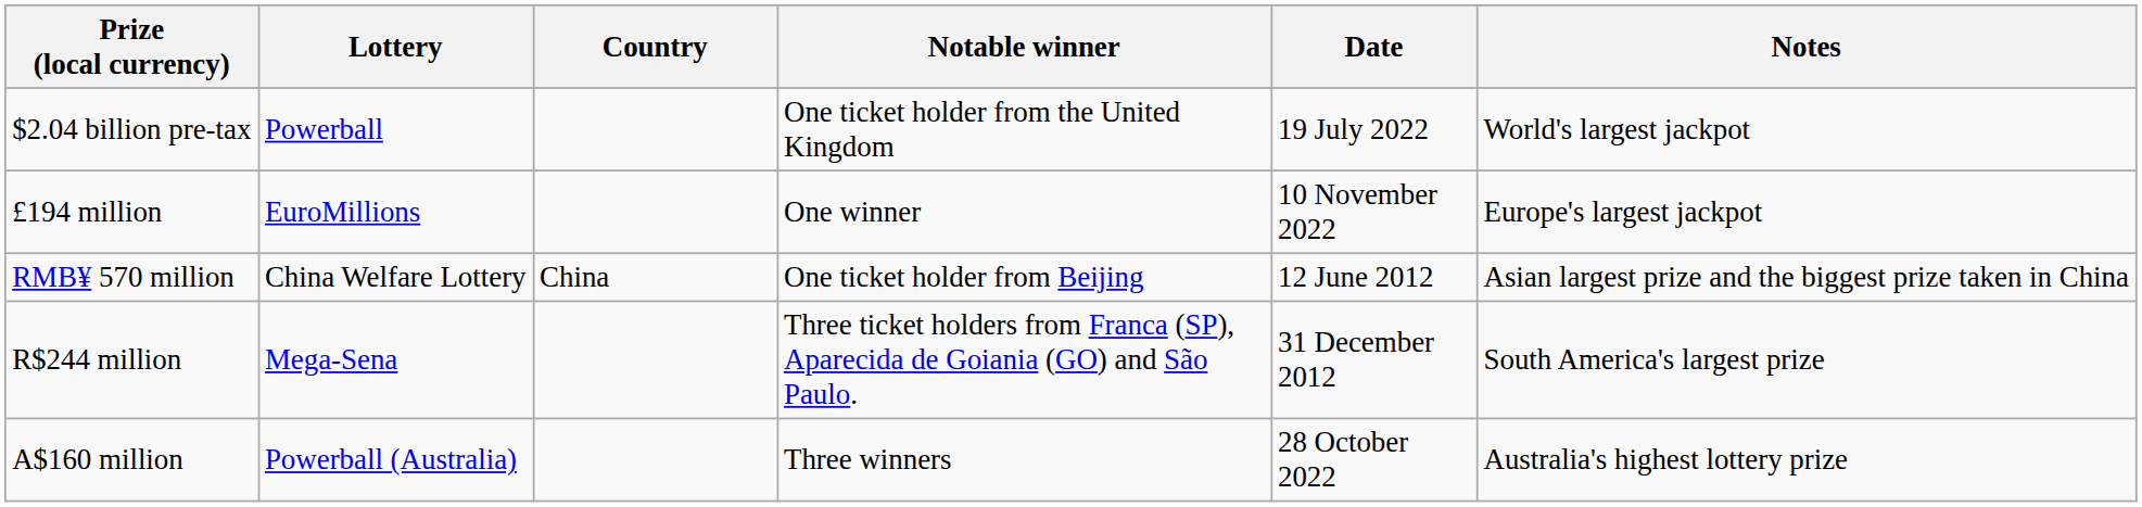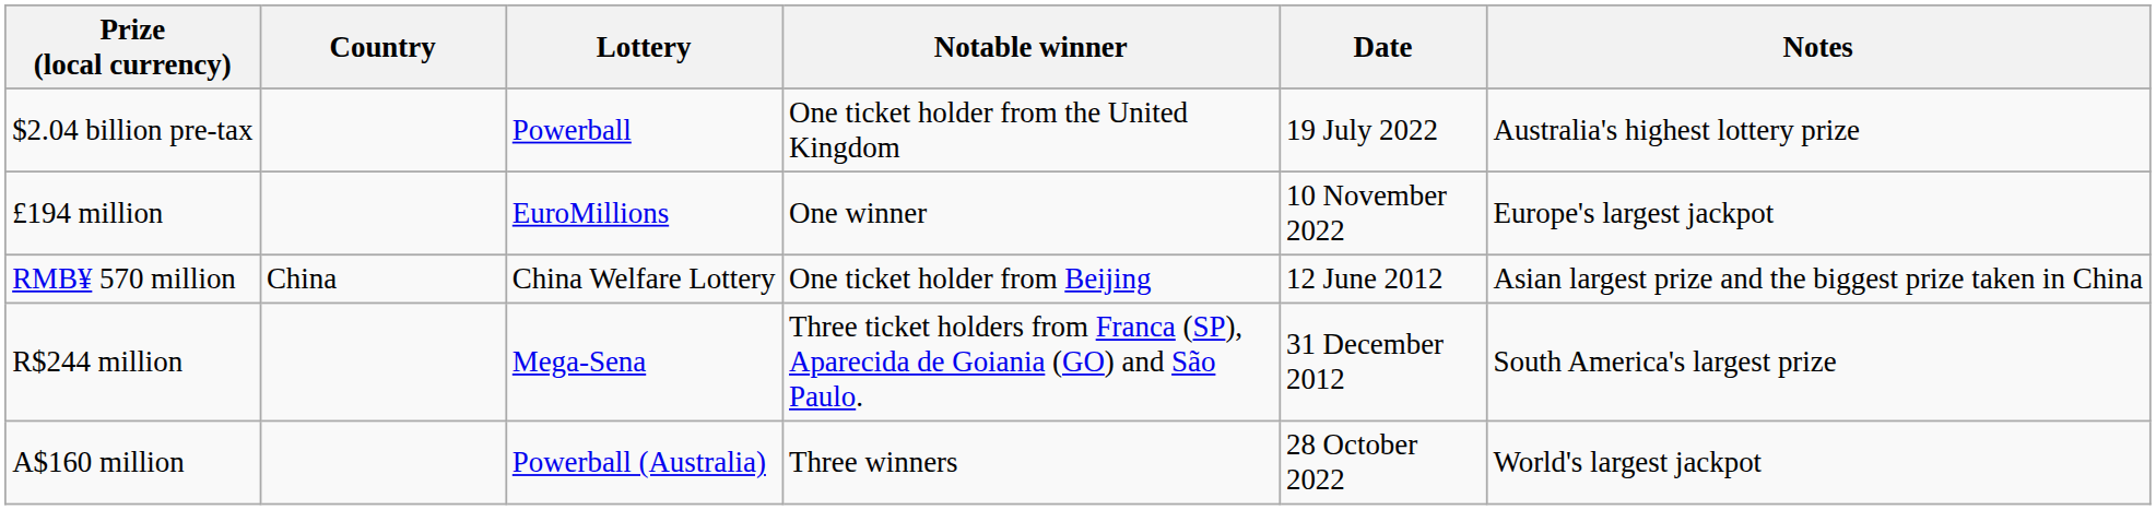columns swapped: Lottery <-> Country
$2.04 billion pre-tax | Notes: World's largest jackpot -> Australia's highest lottery prize
A$160 million | Notes: Australia's highest lottery prize -> World's largest jackpot
